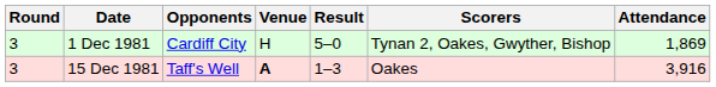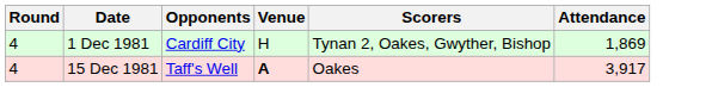- column: Result | 5–0 | 1–3
1 Dec 1981 | Round: 3 -> 4
15 Dec 1981 | Round: 3 -> 4
15 Dec 1981 | Attendance: 3,916 -> 3,917
